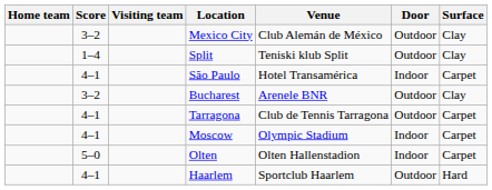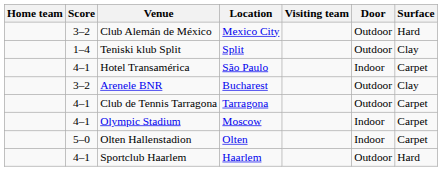columns swapped: Visiting team <-> Venue
Mexico City | Surface: Clay -> Hard
